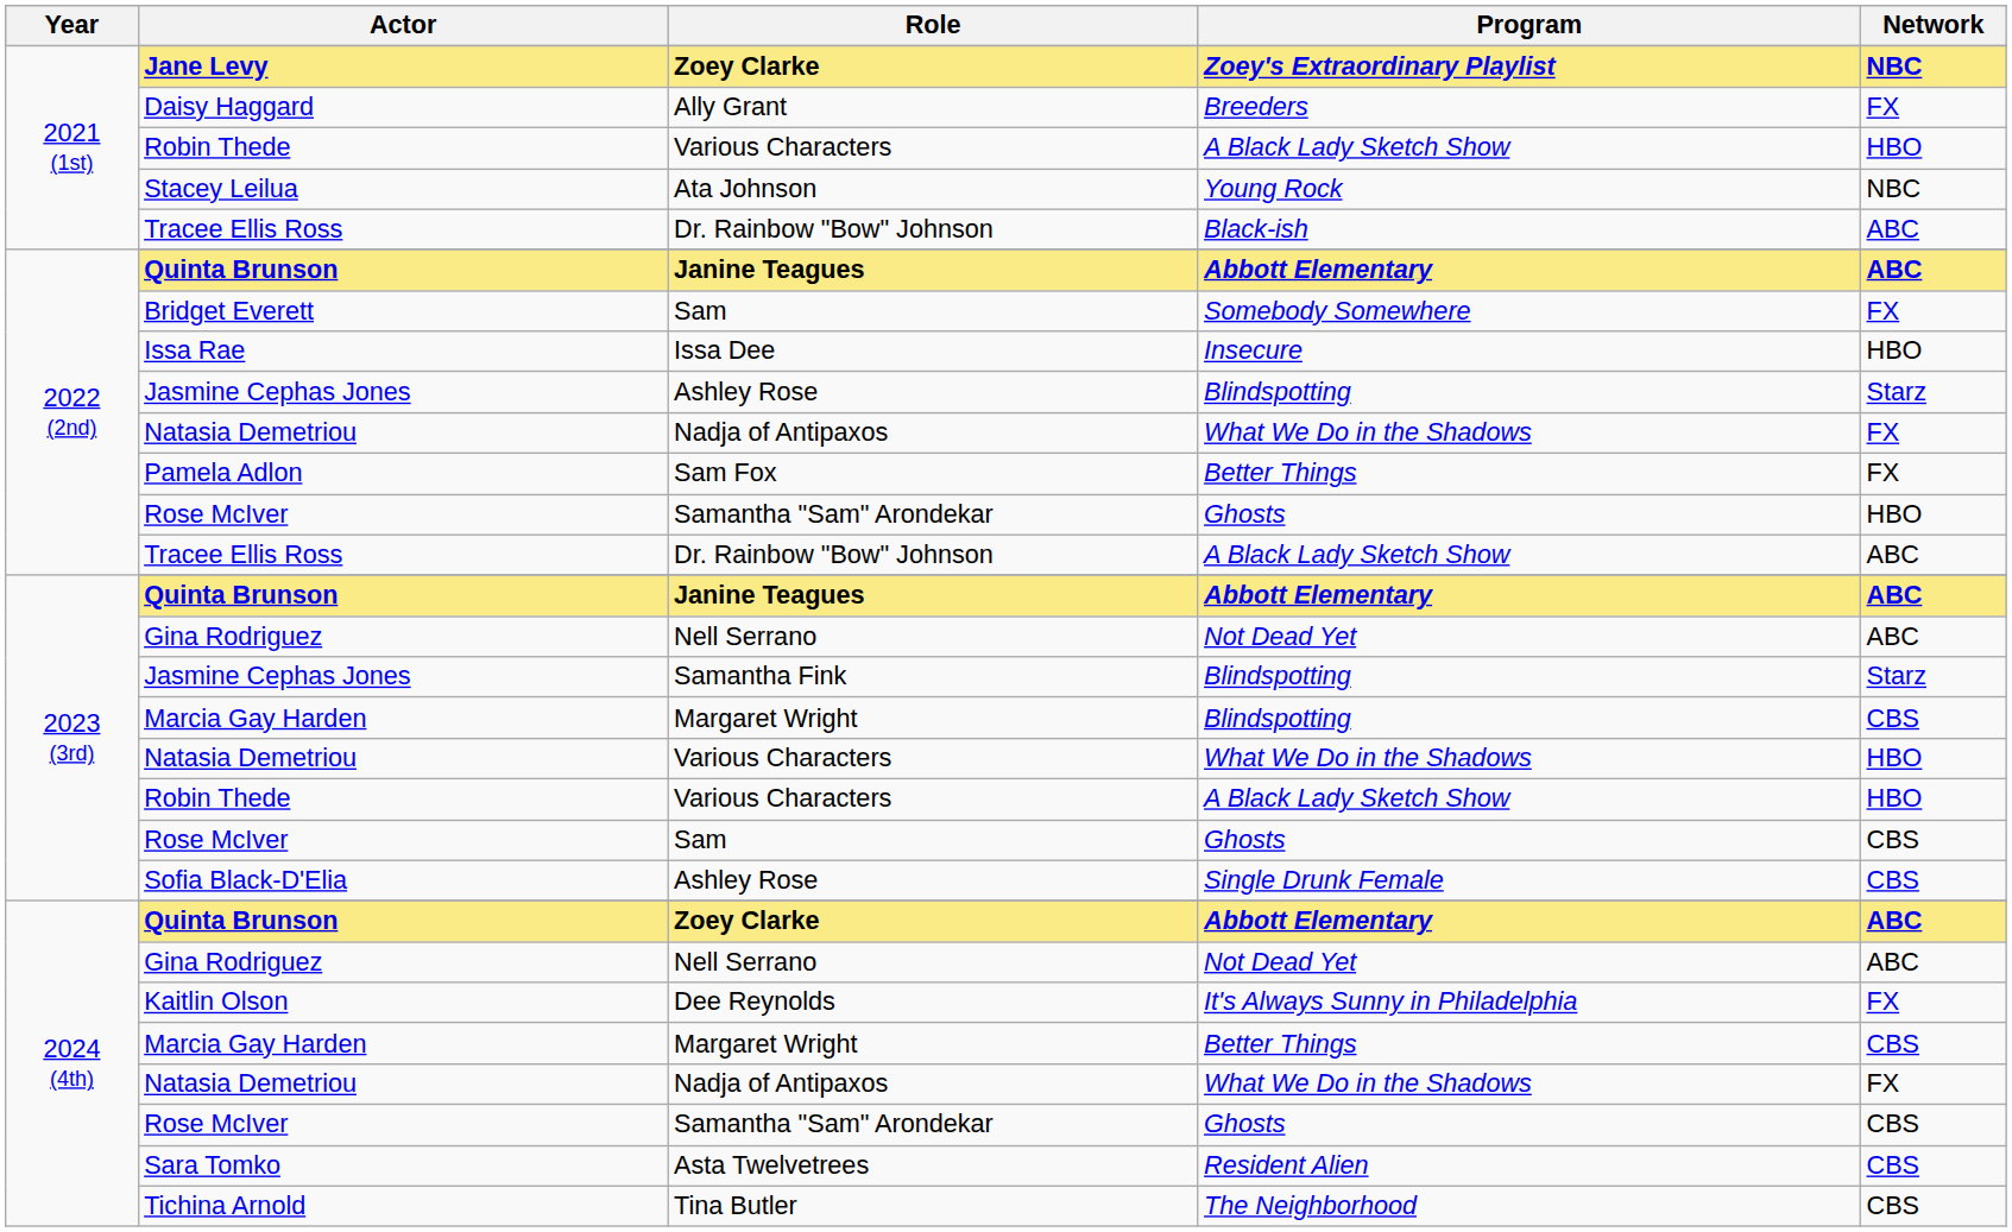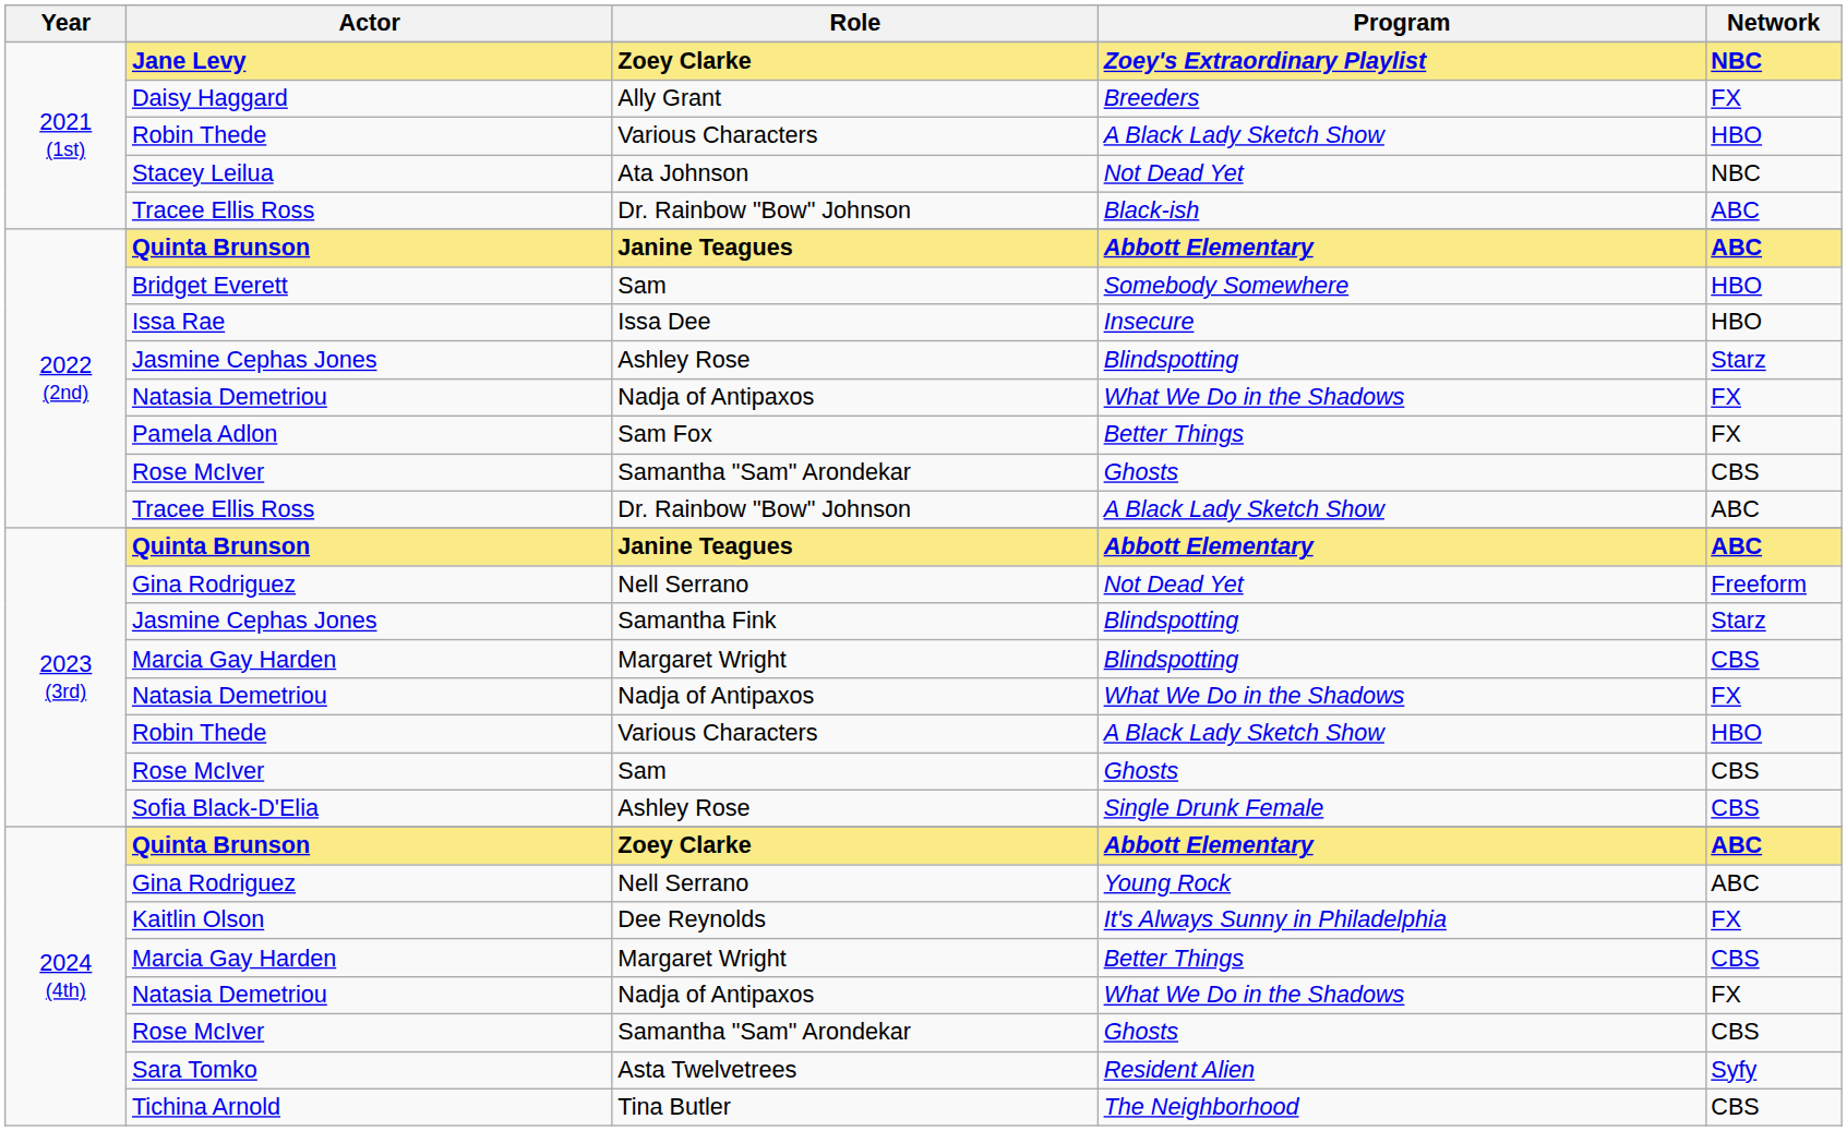Stacey Leilua | Program: Young Rock -> Not Dead Yet
Bridget Everett | Network: FX -> HBO
2022 (2nd) / Rose McIver | Network: HBO -> CBS
2023 (3rd) / Gina Rodriguez | Network: ABC -> Freeform
2023 (3rd) / Natasia Demetriou | Role: Various Characters -> Nadja of Antipaxos
2023 (3rd) / Natasia Demetriou | Network: HBO -> FX
2024 (4th) / Gina Rodriguez | Program: Not Dead Yet -> Young Rock
Sara Tomko | Network: CBS -> Syfy
